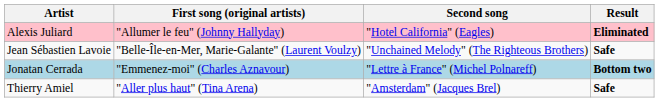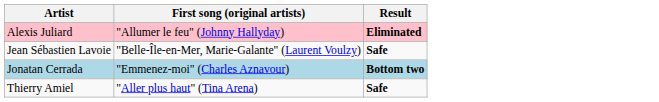- column: Second song | "Hotel California" (Eagles) | "Unchained Melody" (The Righteous Brothers) | "Lettre à France" (Michel Polnareff) | "Amsterdam" (Jacques Brel)
